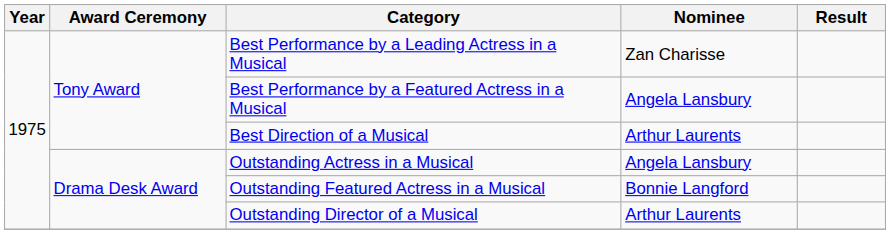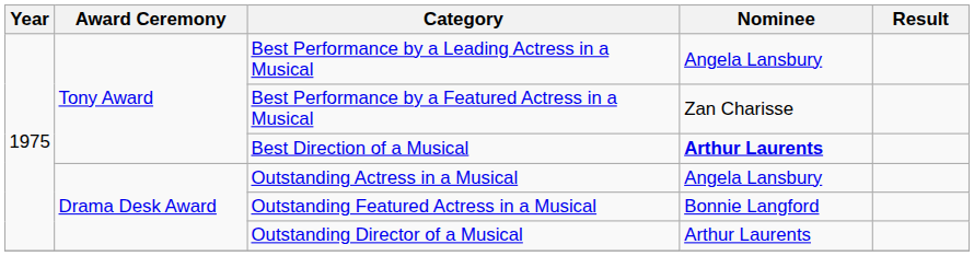Best Performance by a Leading Actress in a Musical | Nominee: Zan Charisse -> Angela Lansbury
Best Performance by a Featured Actress in a Musical | Nominee: Angela Lansbury -> Zan Charisse
Best Direction of a Musical | Nominee: normal -> bold
